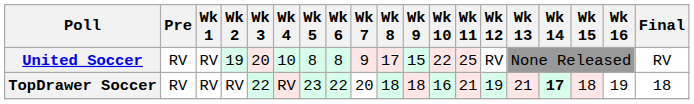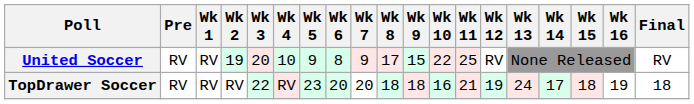United Soccer | Wk 5: 8 -> 9
TopDrawer Soccer | Wk 6: 22 -> 20
TopDrawer Soccer | Wk 13: 21 -> 24
TopDrawer Soccer | Wk 14: bold -> normal
